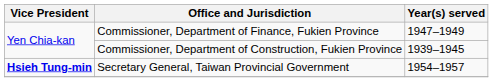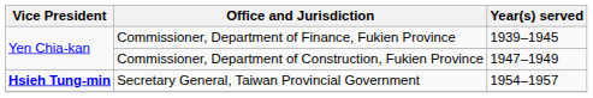Commissioner, Department of Finance, Fukien Province | Year(s) served: 1947–1949 -> 1939–1945
Commissioner, Department of Construction, Fukien Province | Year(s) served: 1939–1945 -> 1947–1949
